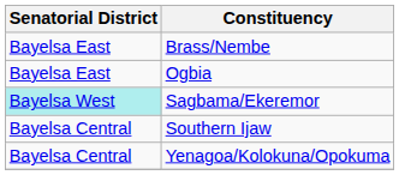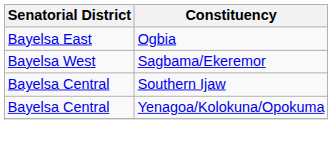- row: Bayelsa East | Brass/Nembe
Sagbama/Ekeremor | Senatorial District: paleturquoise background -> no background
